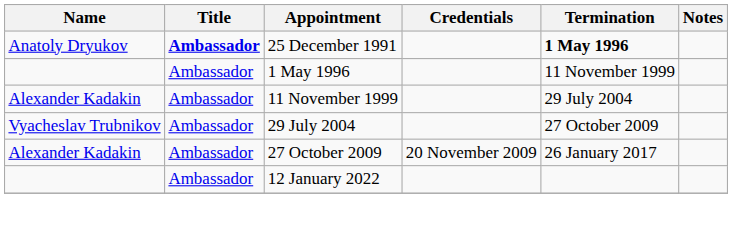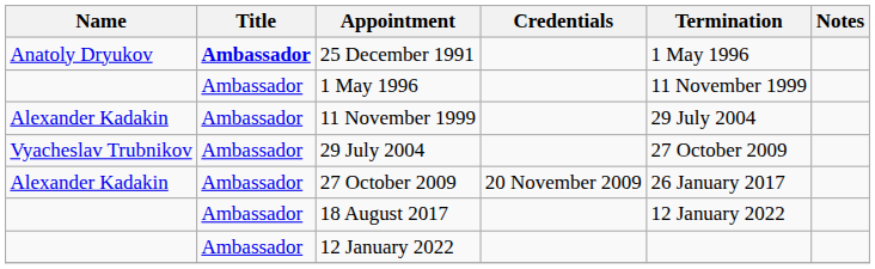25 December 1991 | Termination: bold -> normal
+ row: Ambassador | 18 August 2017 | 12 January 2022
